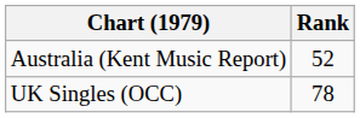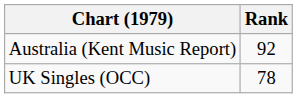Australia (Kent Music Report) | Rank: 52 -> 92
